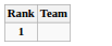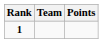+ column: Points
